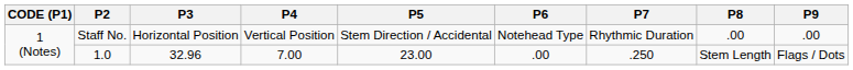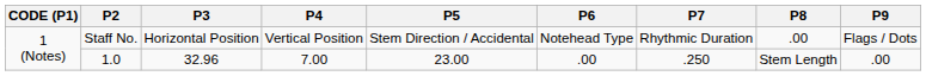Staff No. | P9: .00 -> Flags / Dots
1.0 | P9: Flags / Dots -> .00
